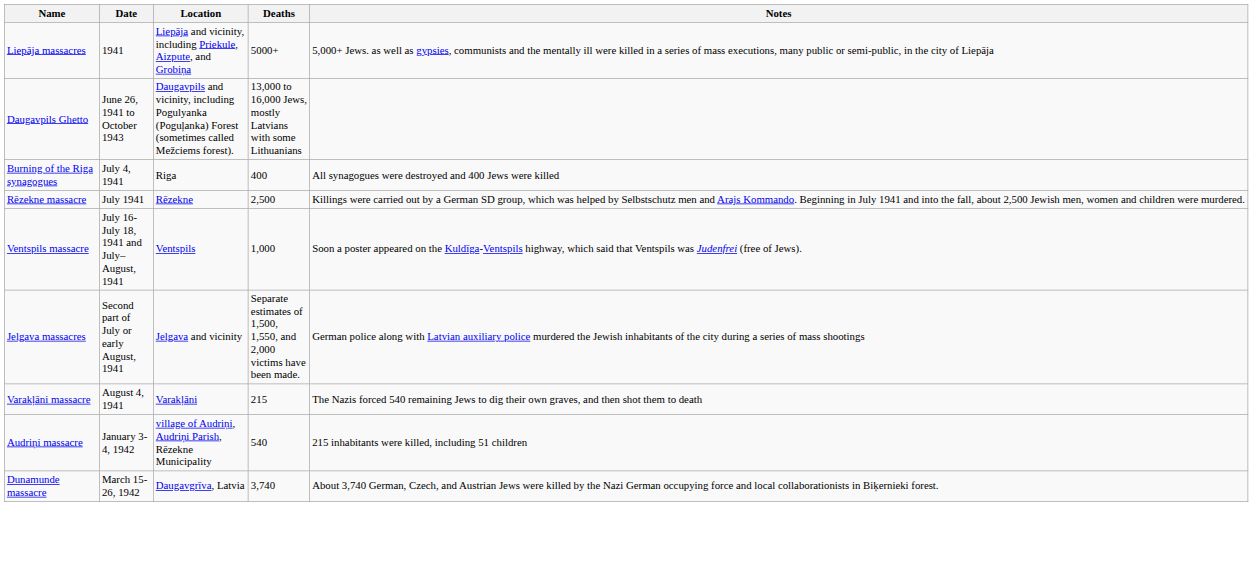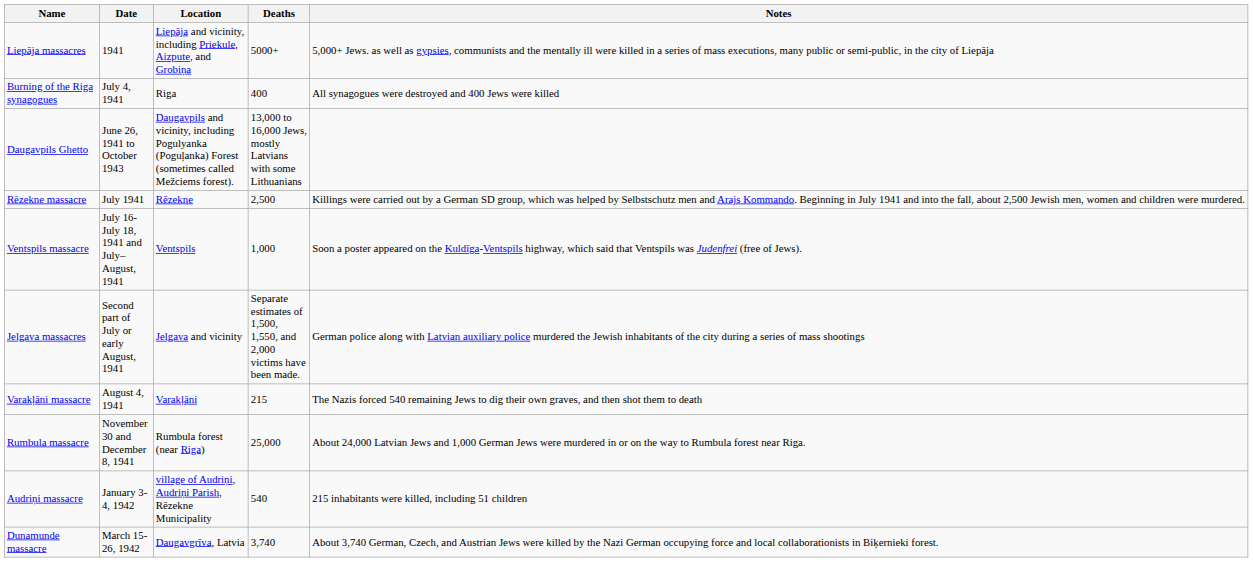rows swapped: Daugavpils Ghetto <-> Burning of the Riga synagogues
+ row: Rumbula massacre | November 30 and December 8, 1941 | Rumbula forest (near Riga) | 25,000 | About 24,000 Latvian Jews and 1,000 German Jews were murdered in or on the way to Rumbula forest near Riga.
